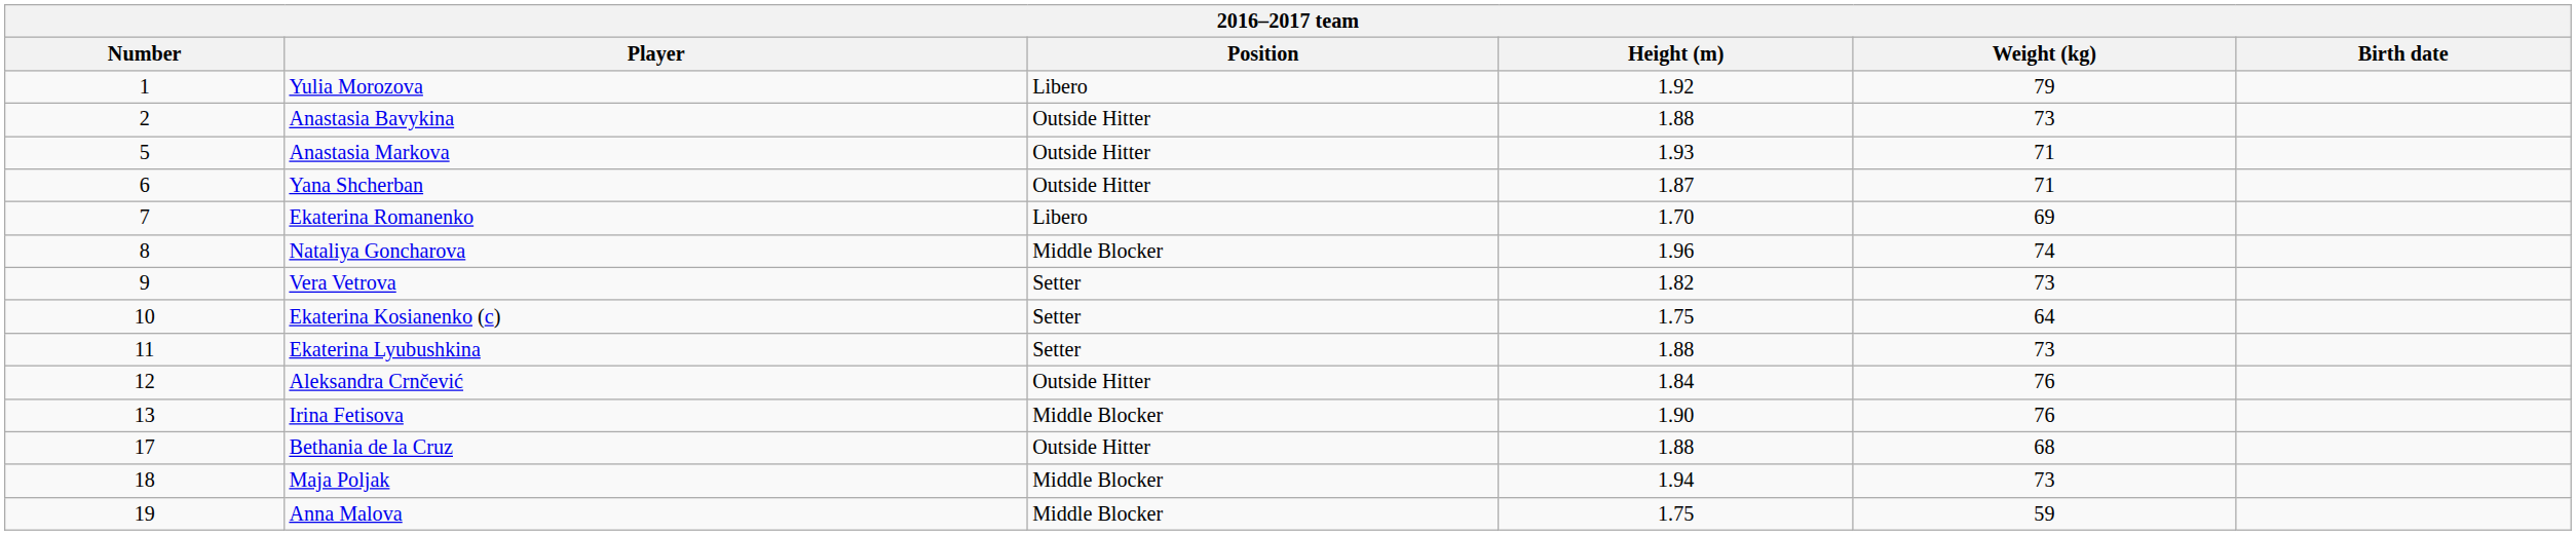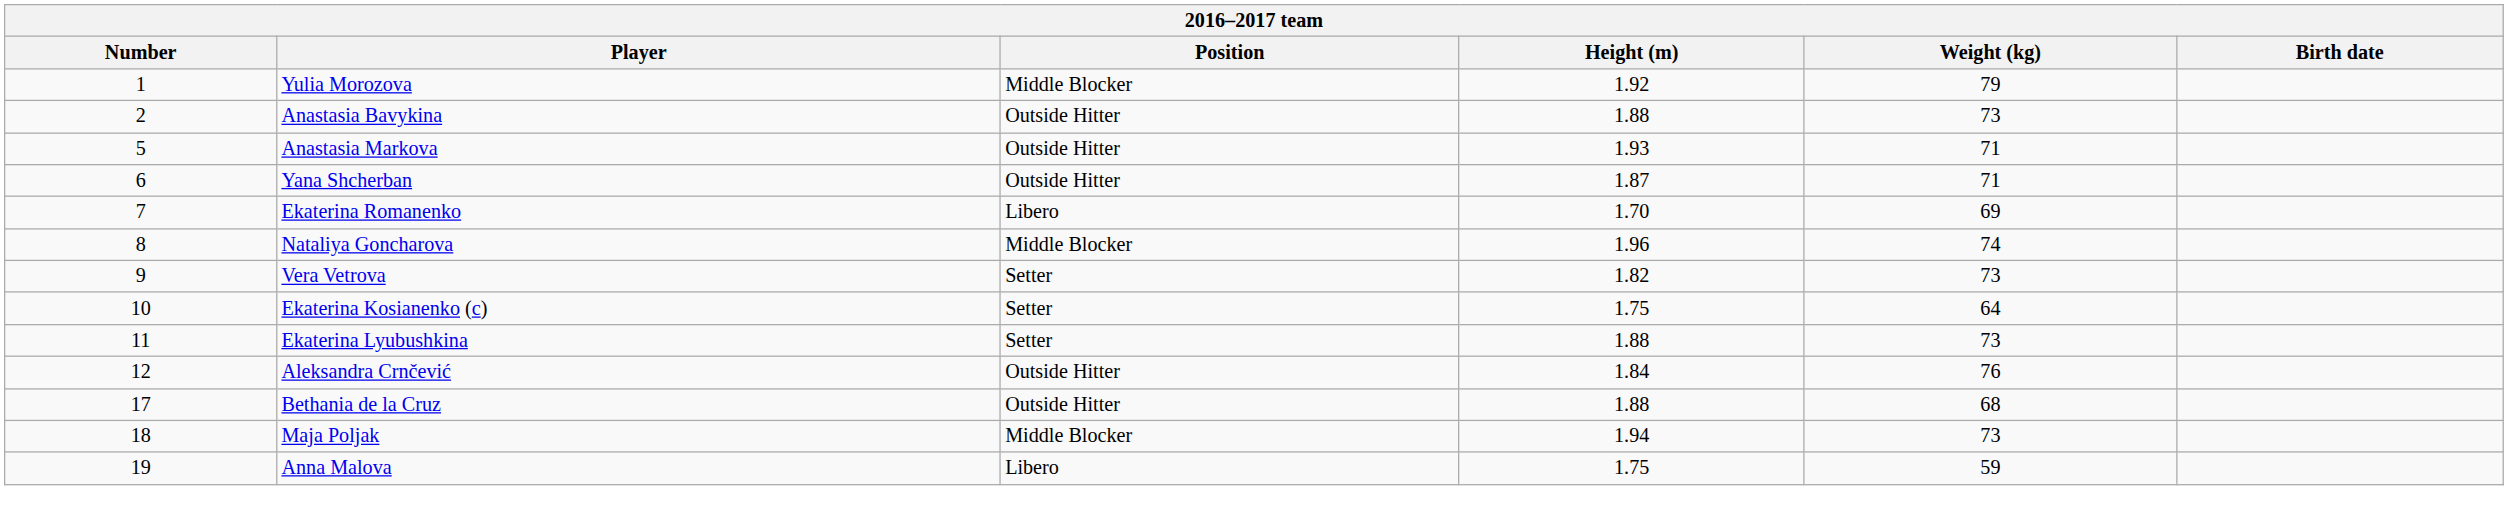Yulia Morozova | Position: Libero -> Middle Blocker
- row: 13 | Irina Fetisova | Middle Blocker | 1.90 | 76
Anna Malova | Position: Middle Blocker -> Libero
